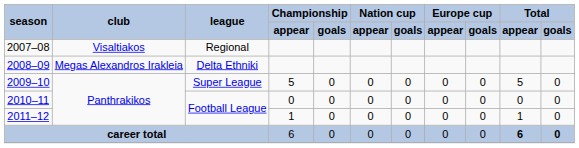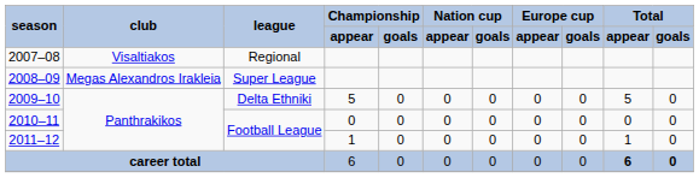2008–09 | league: Delta Ethniki -> Super League
2009–10 | league: Super League -> Delta Ethniki
